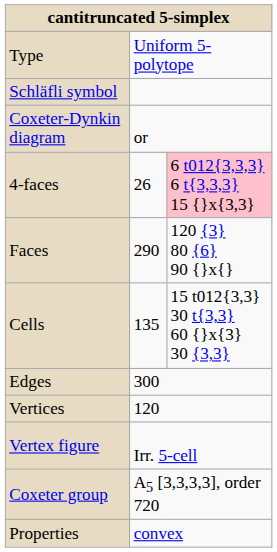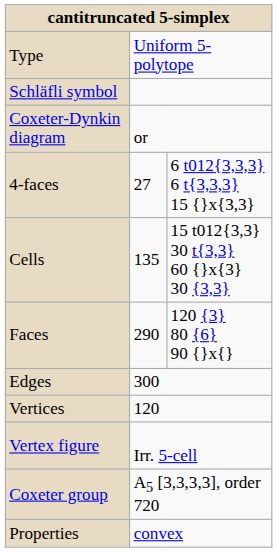4-faces | column 2: 26 -> 27
4-faces | column 3: pink background -> no background
rows swapped: Cells <-> Faces
